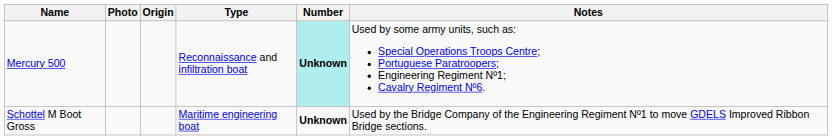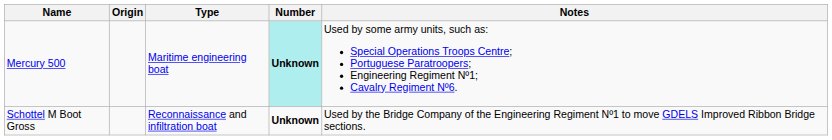- column: Photo
Mercury 500 | Type: Reconnaissance and infiltration boat -> Maritime engineering boat
Schottel M Boot Gross | Type: Maritime engineering boat -> Reconnaissance and infiltration boat
